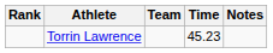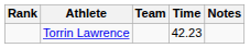Torrin Lawrence | Time: 45.23 -> 42.23
